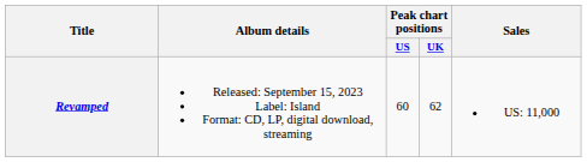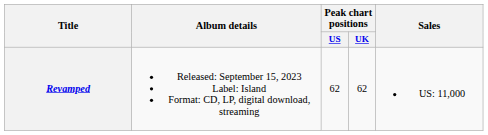Revamped | Peak chart positions / US: 60 -> 62
